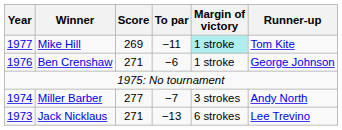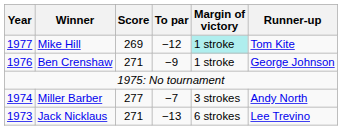Mike Hill | To par: −11 -> −12
Ben Crenshaw | To par: −6 -> −9
